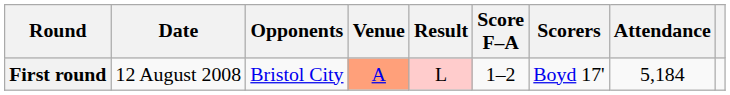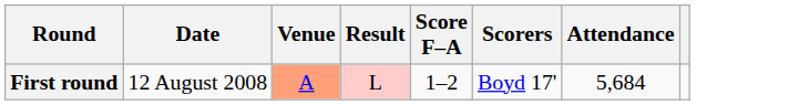- column: Opponents | Bristol City
First round | Attendance: 5,184 -> 5,684
